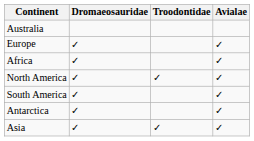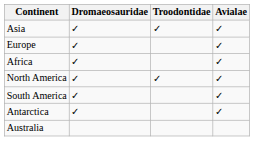rows swapped: Asia <-> Australia
